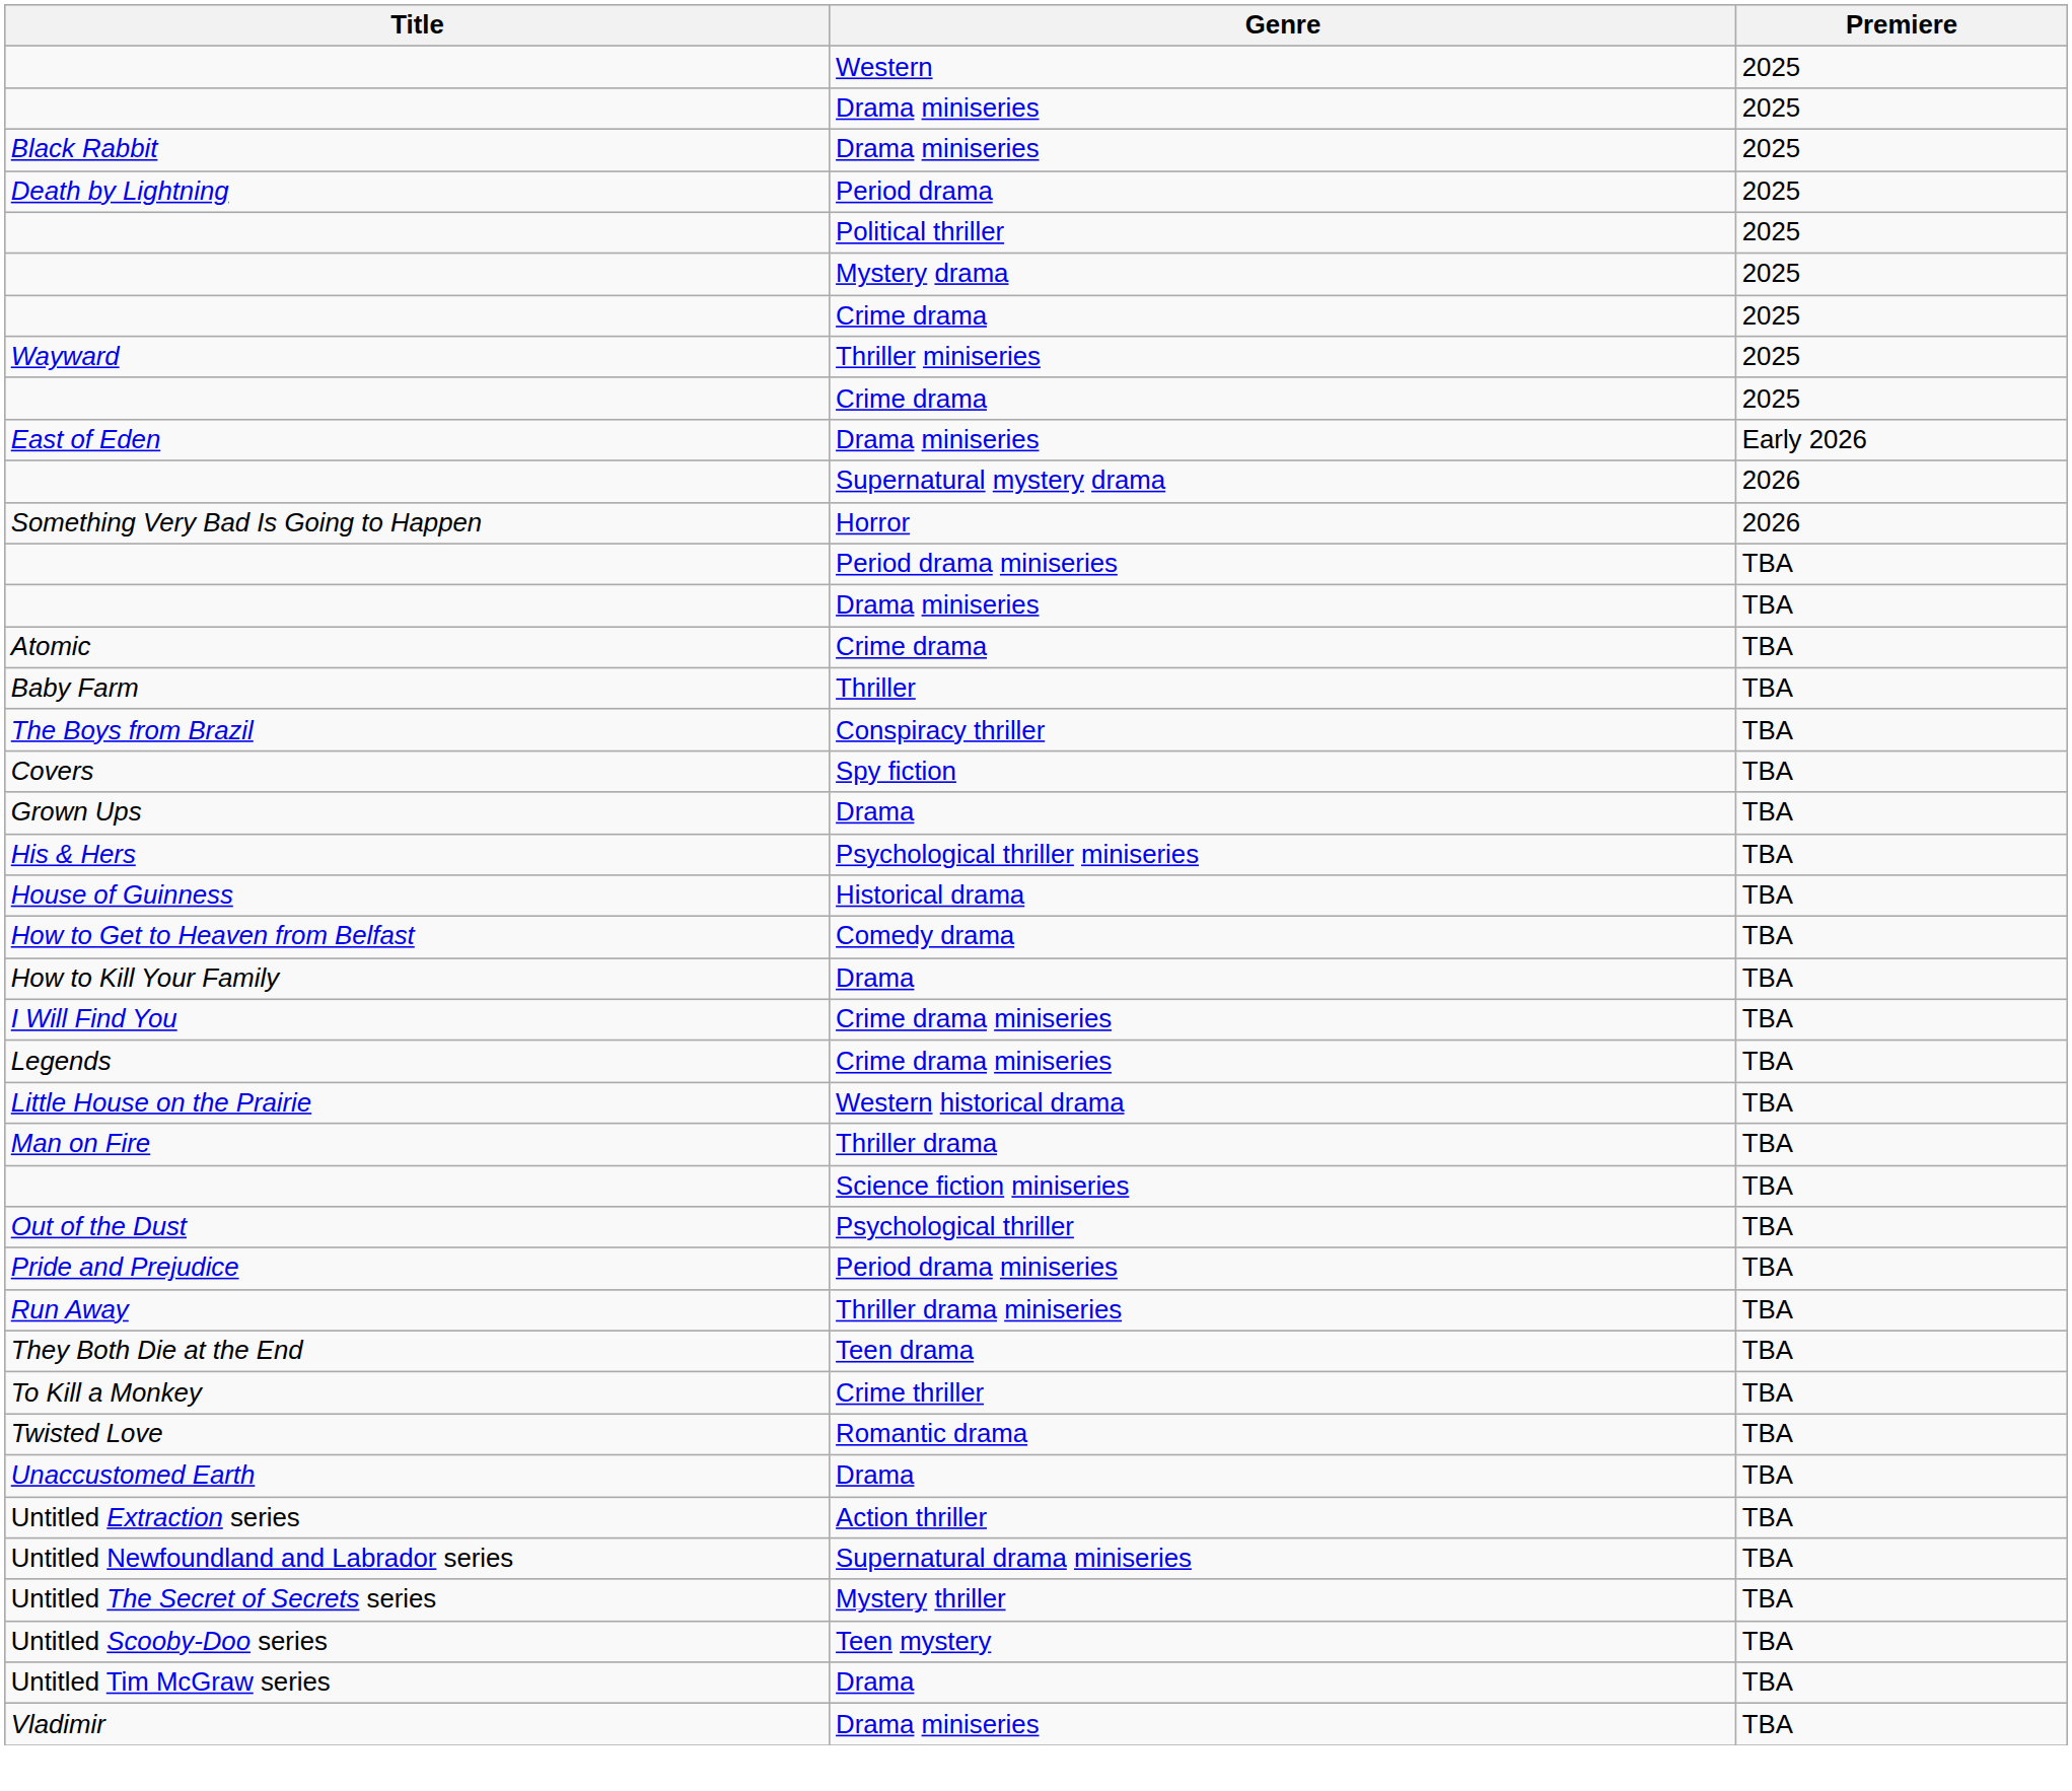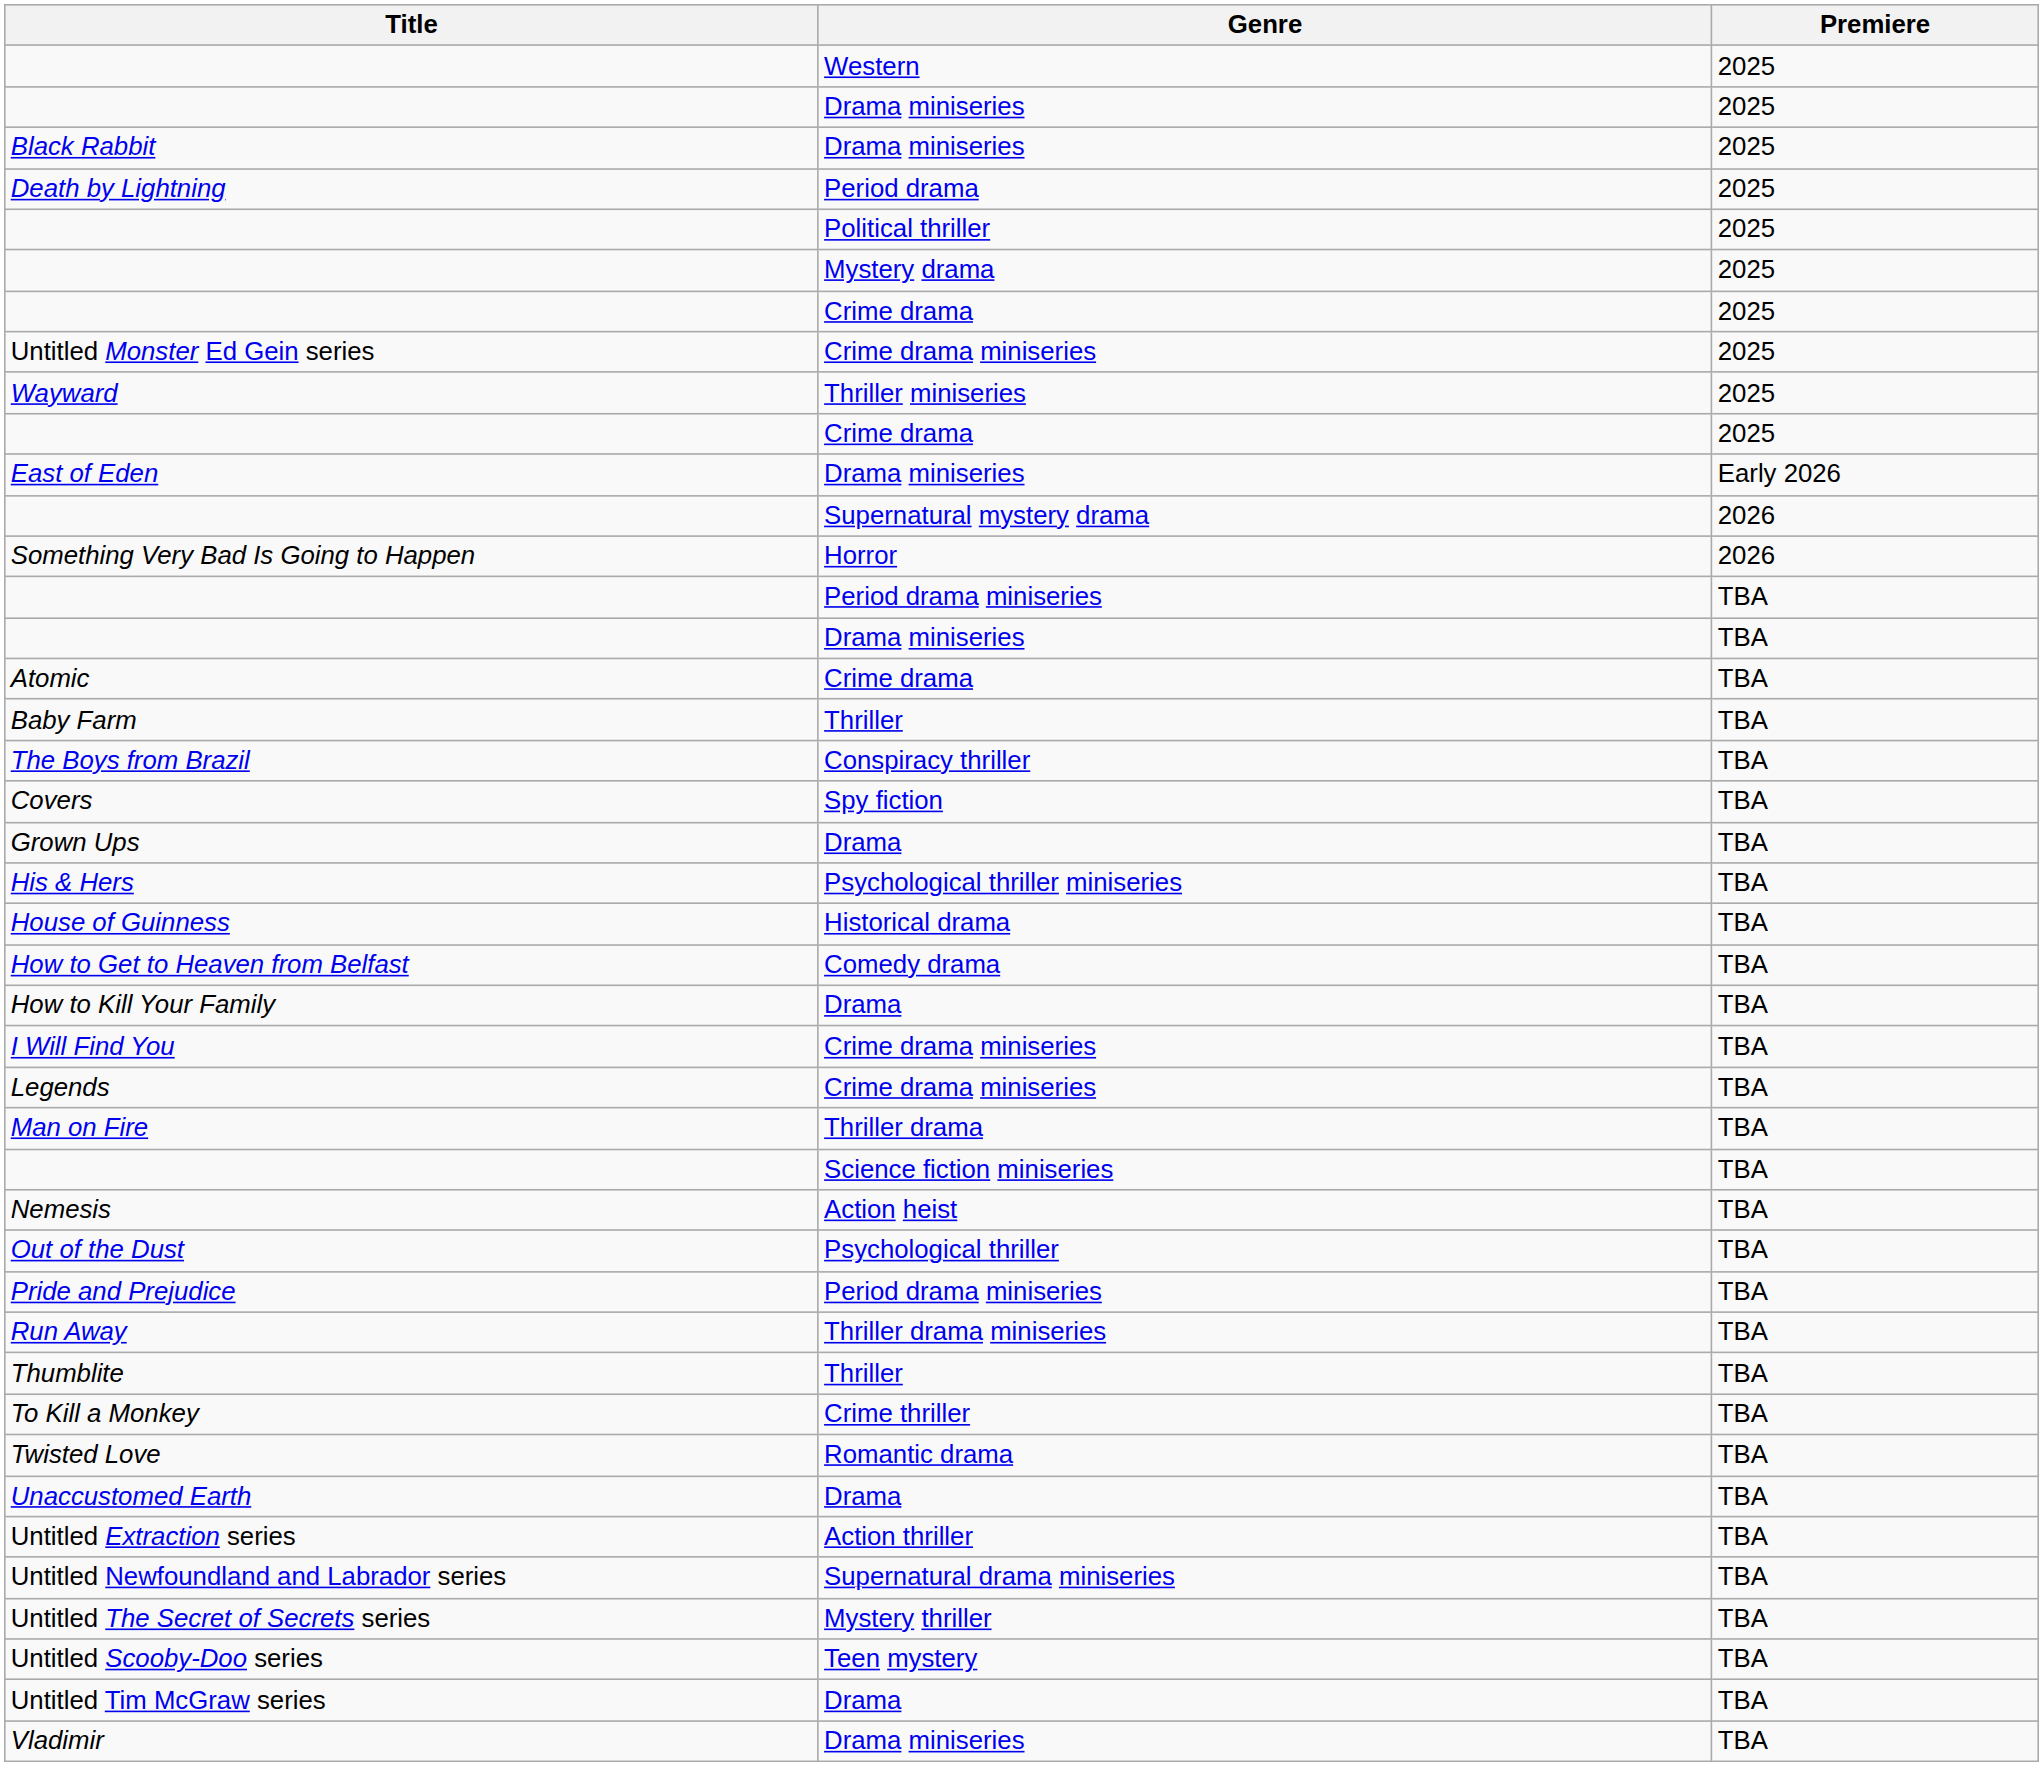+ row: Untitled Monster Ed Gein series | Crime drama miniseries | 2025
- row: Little House on the Prairie | Western historical drama | TBA
+ row: Nemesis | Action heist | TBA
- row: They Both Die at the End | Teen drama | TBA
+ row: Thumblite | Thriller | TBA
